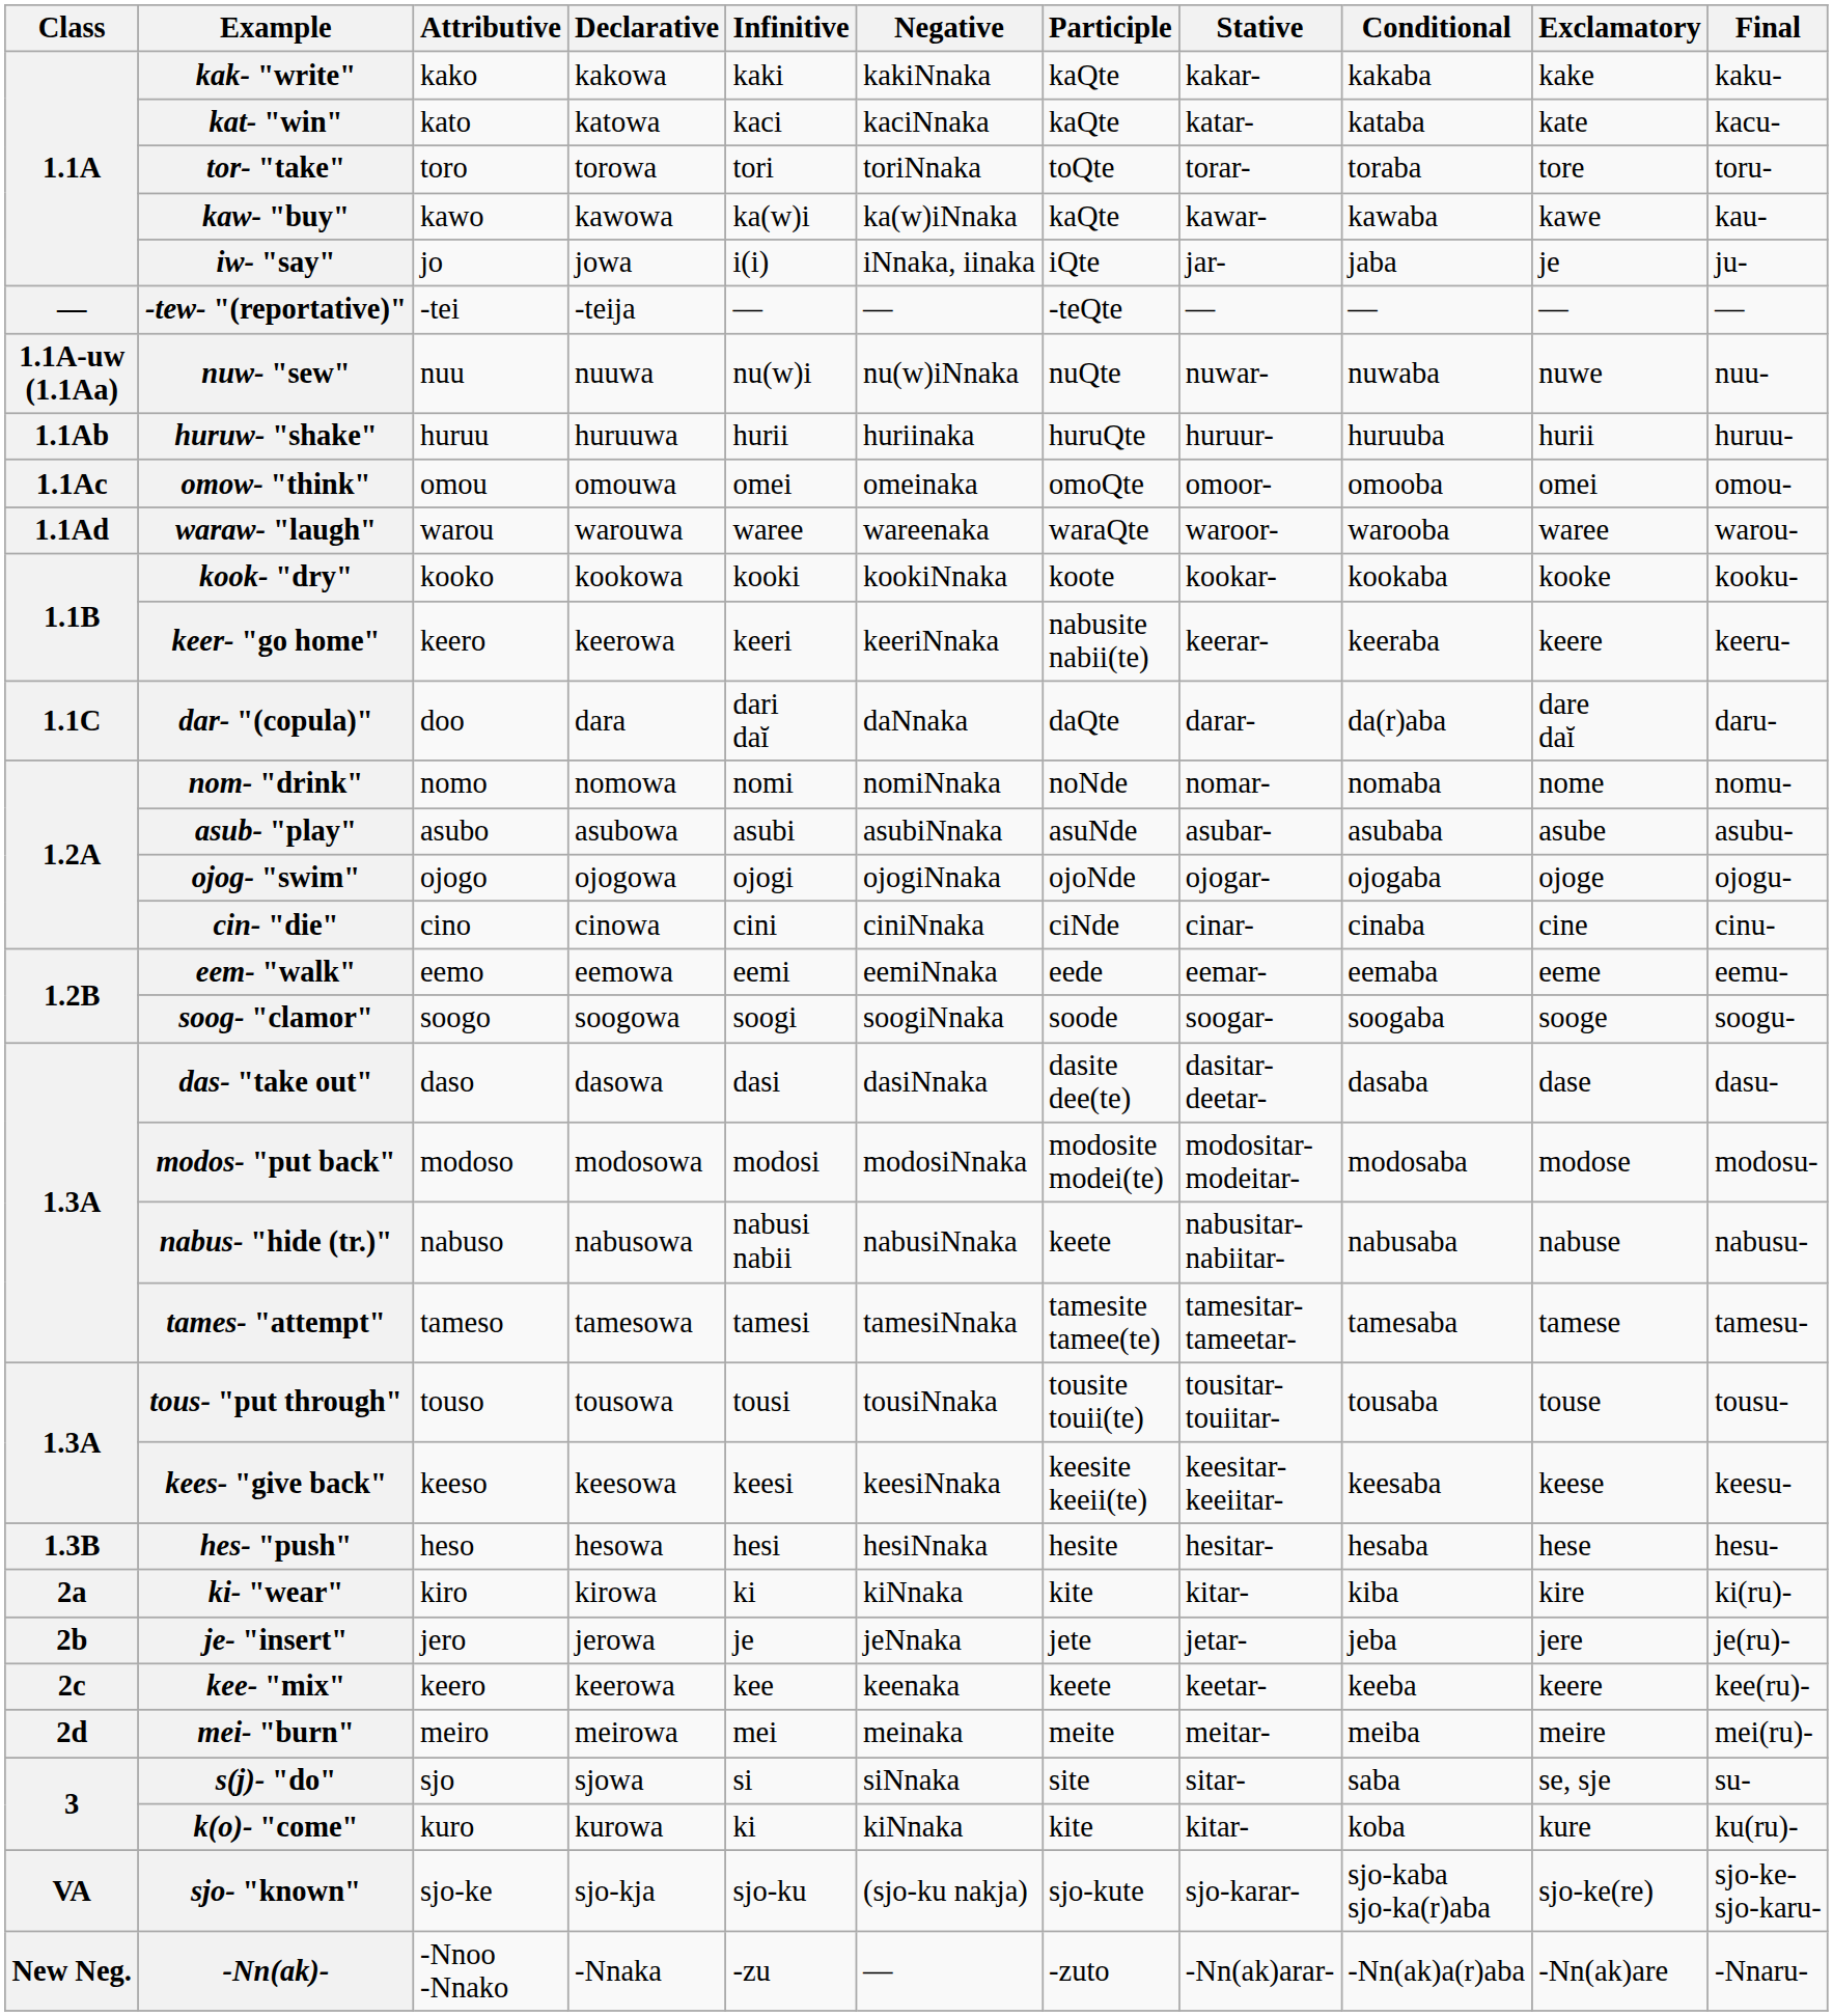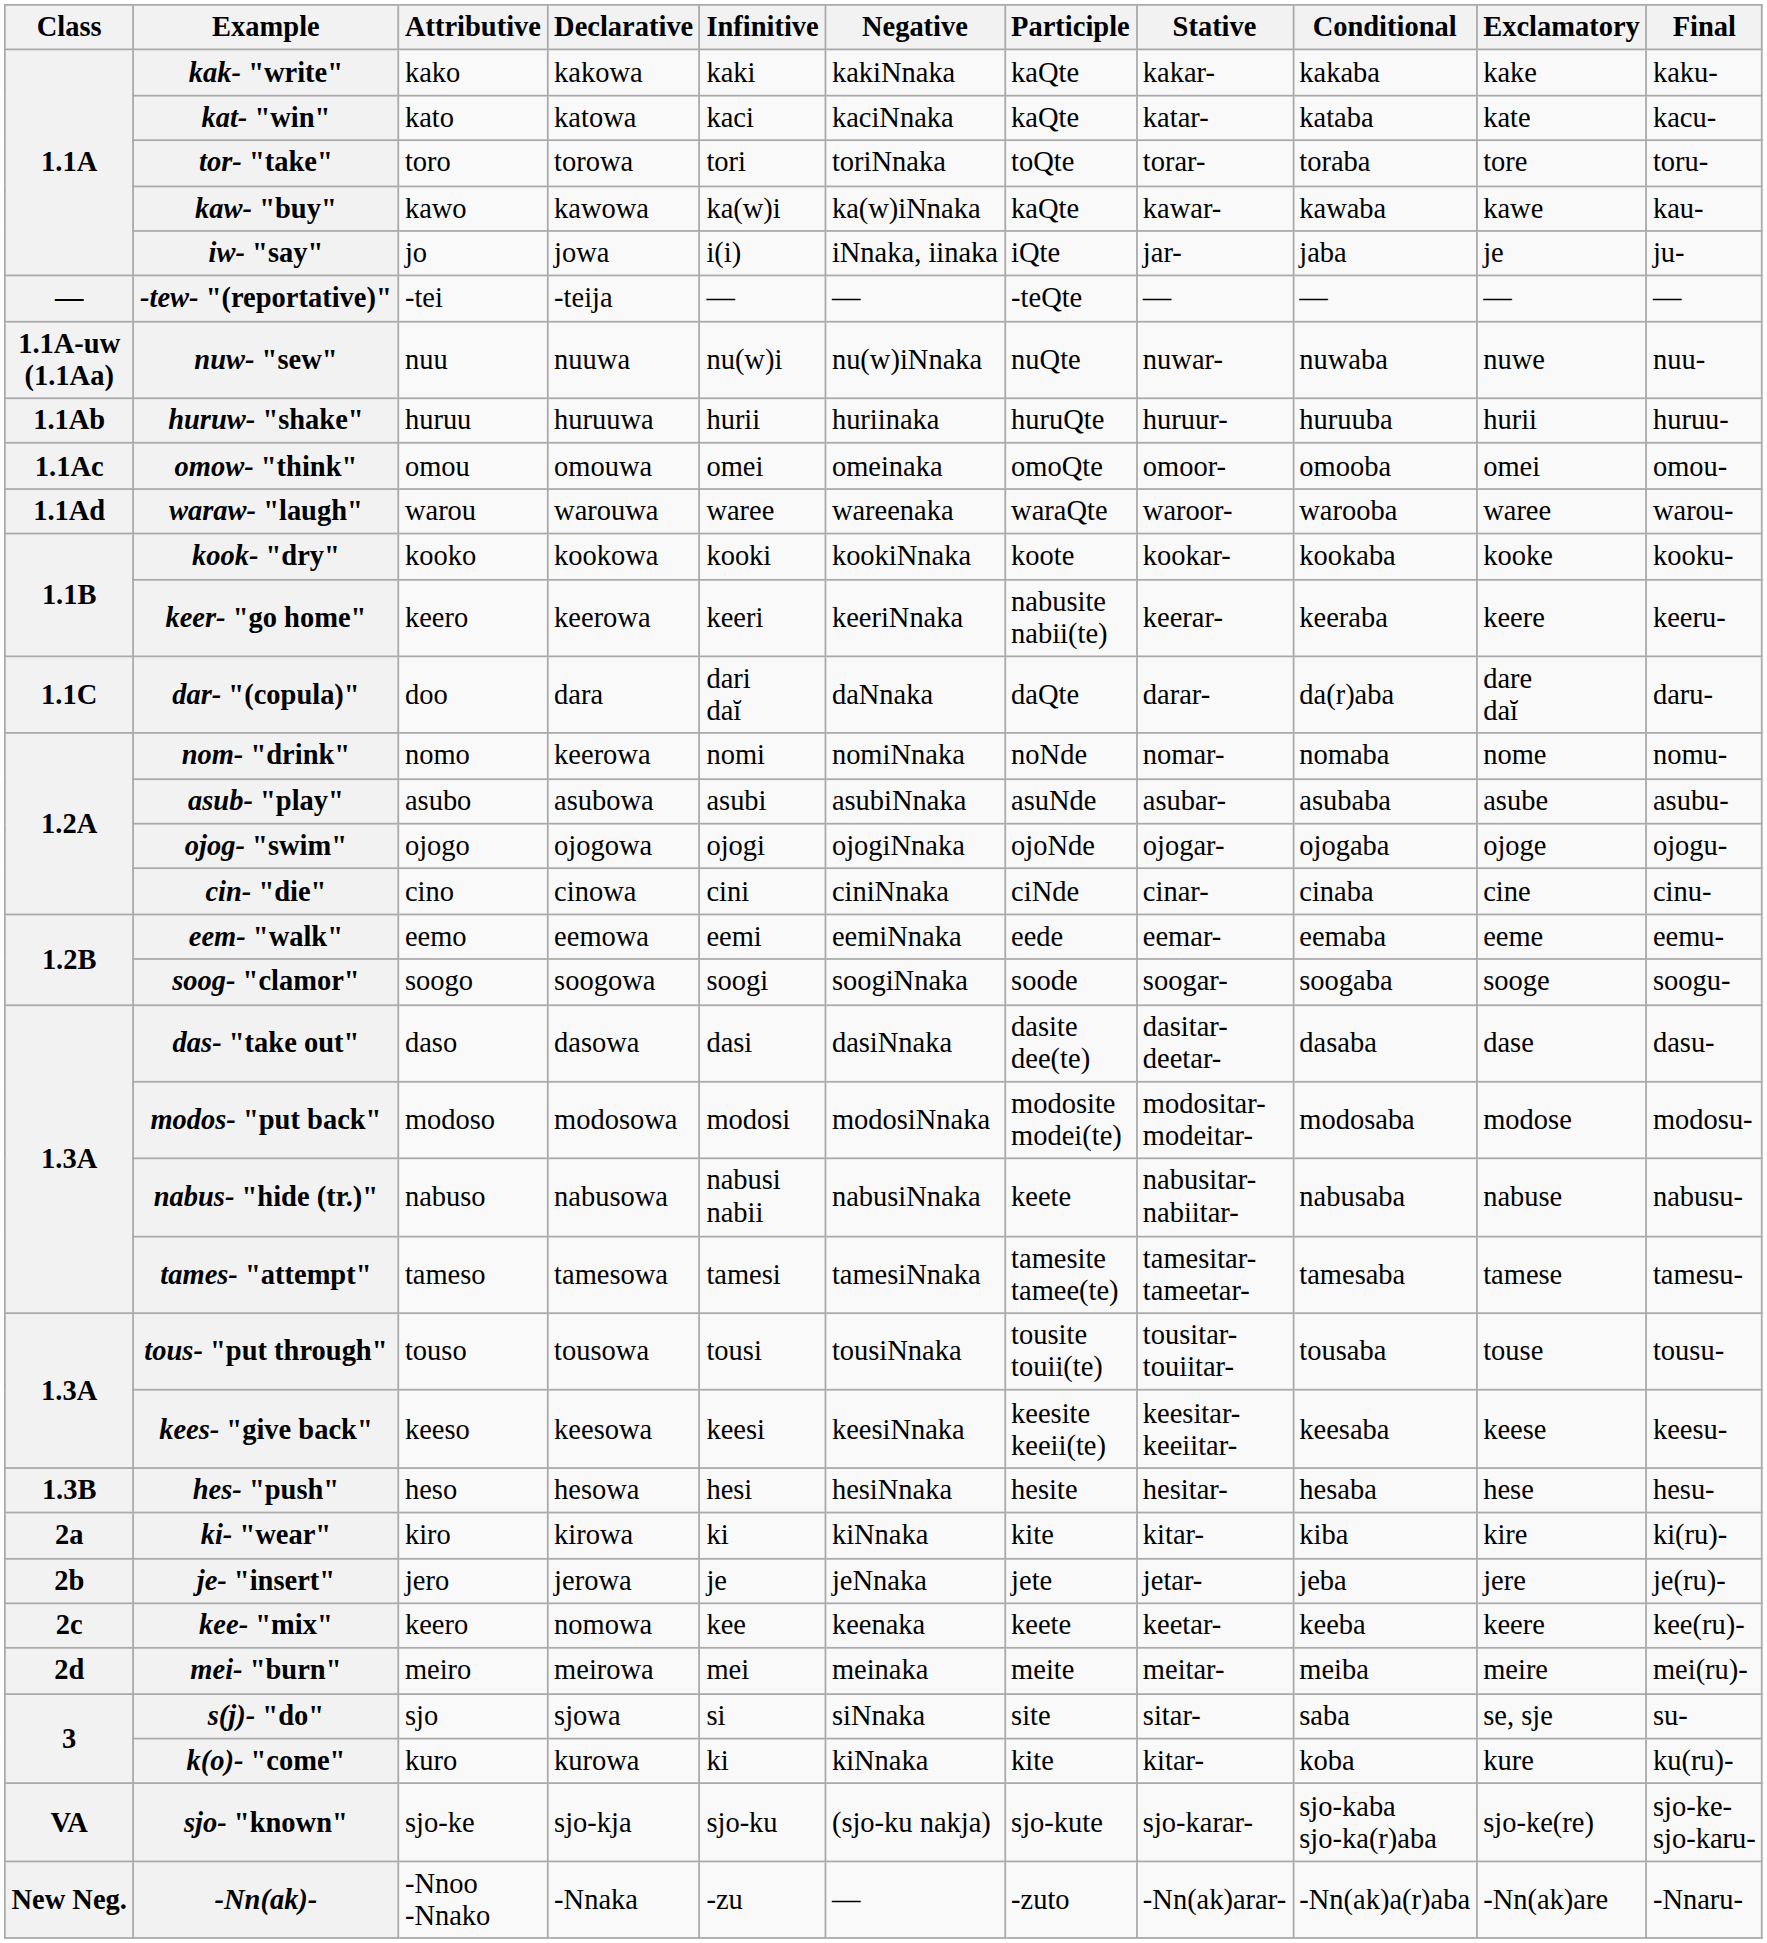nom- "drink" | Declarative: nomowa -> keerowa
kee- "mix" | Declarative: keerowa -> nomowa
